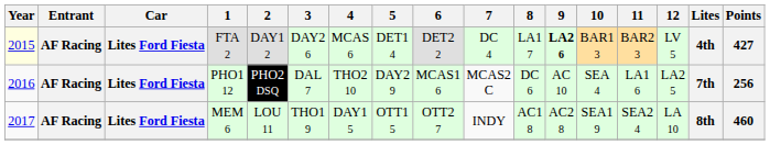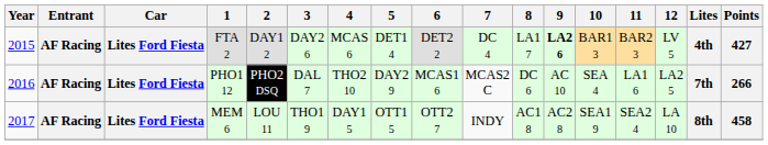FTA 2 | Year: lightyellow background -> no background
PHO1 12 | Points: 256 -> 266
MEM 6 | Points: 460 -> 458
